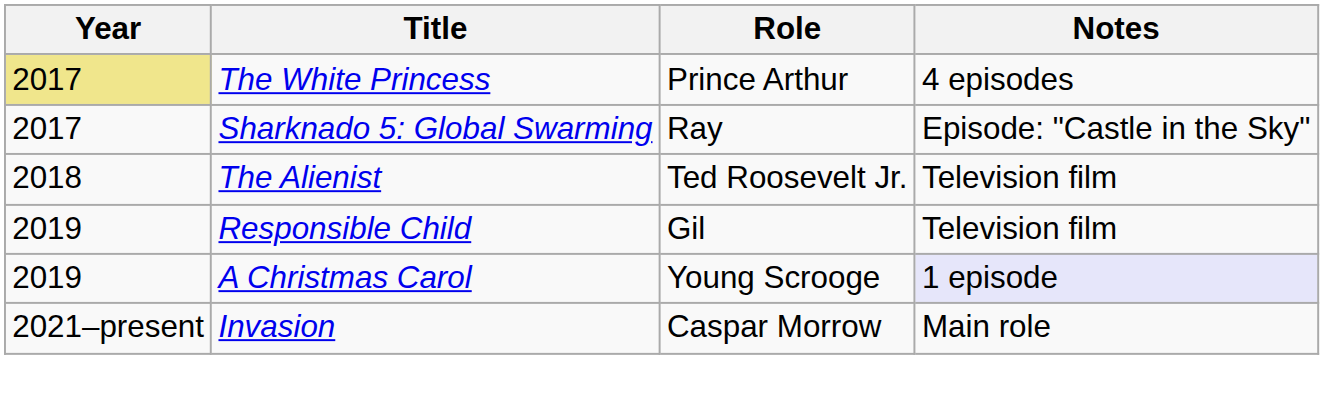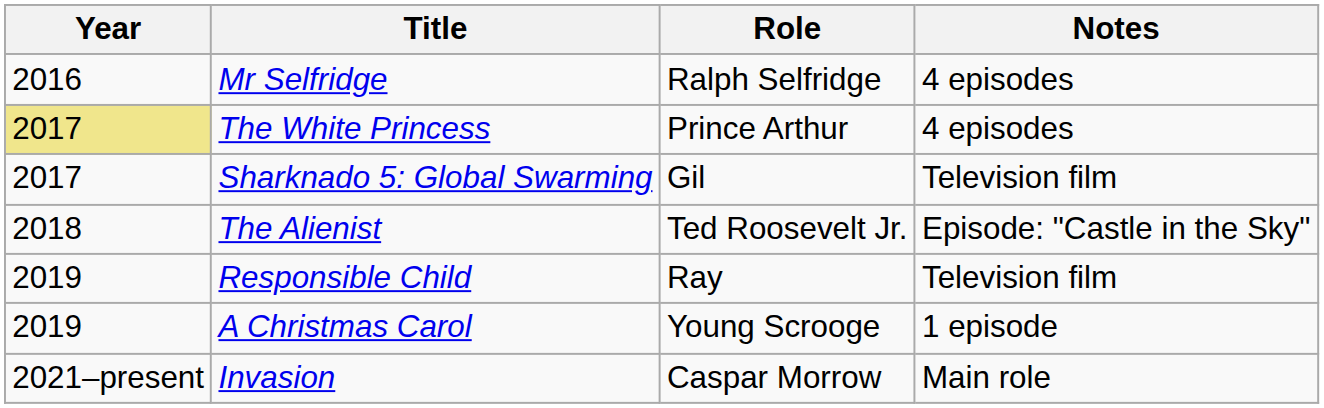+ row: 2016 | Mr Selfridge | Ralph Selfridge | 4 episodes
Sharknado 5: Global Swarming | Role: Ray -> Gil
Sharknado 5: Global Swarming | Notes: Episode: "Castle in the Sky" -> Television film
The Alienist | Notes: Television film -> Episode: "Castle in the Sky"
Responsible Child | Role: Gil -> Ray
A Christmas Carol | Notes: lavender background -> no background
